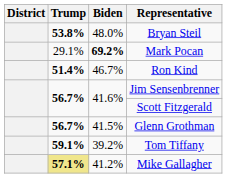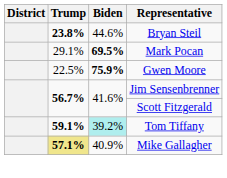Bryan Steil | Trump: 53.8% -> 23.8%
Bryan Steil | Biden: 48.0% -> 44.6%
Mark Pocan | Biden: 69.2% -> 69.5%
- row: 51.4% | 46.7% | Ron Kind
+ row: 22.5% | 75.9% | Gwen Moore
- row: 56.7% | 41.5% | Glenn Grothman
Tom Tiffany | Biden: no background -> paleturquoise background
Mike Gallagher | Biden: 41.2% -> 40.9%
